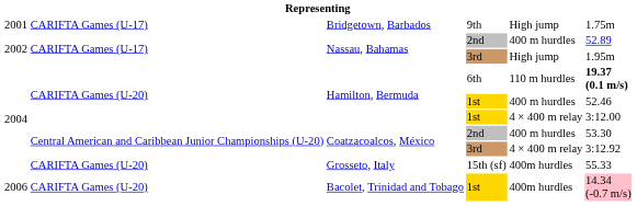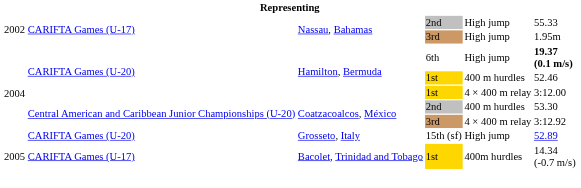- row: 2001 | CARIFTA Games (U-17) | Bridgetown, Barbados | 9th | High jump | 1.75m
Nassau, Bahamas / 2nd | column 5: 400 m hurdles -> High jump
Nassau, Bahamas / 2nd | column 6: 52.89 -> 55.33
Hamilton, Bermuda / 6th | column 5: 110 m hurdles -> High jump
Grosseto, Italy | column 5: 400m hurdles -> High jump
Grosseto, Italy | column 6: 55.33 -> 52.89
Bacolet, Trinidad and Tobago | column 1: 2006 -> 2005
Bacolet, Trinidad and Tobago | column 2: CARIFTA Games (U-20) -> CARIFTA Games (U-17)
Bacolet, Trinidad and Tobago | column 6: pink background -> no background
